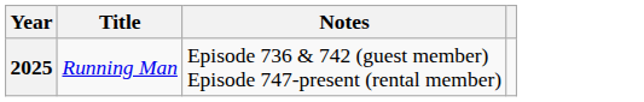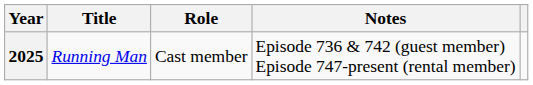+ column: Role | Cast member
